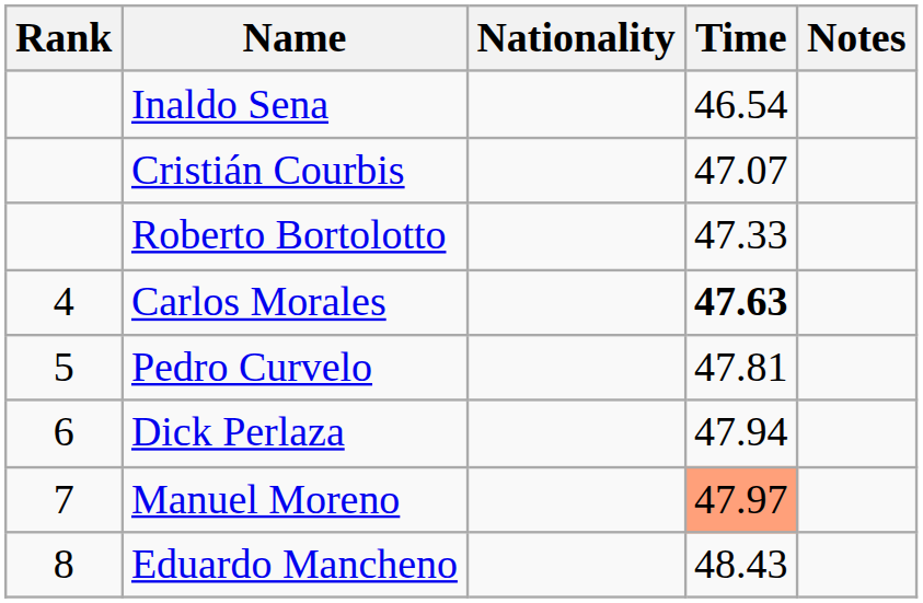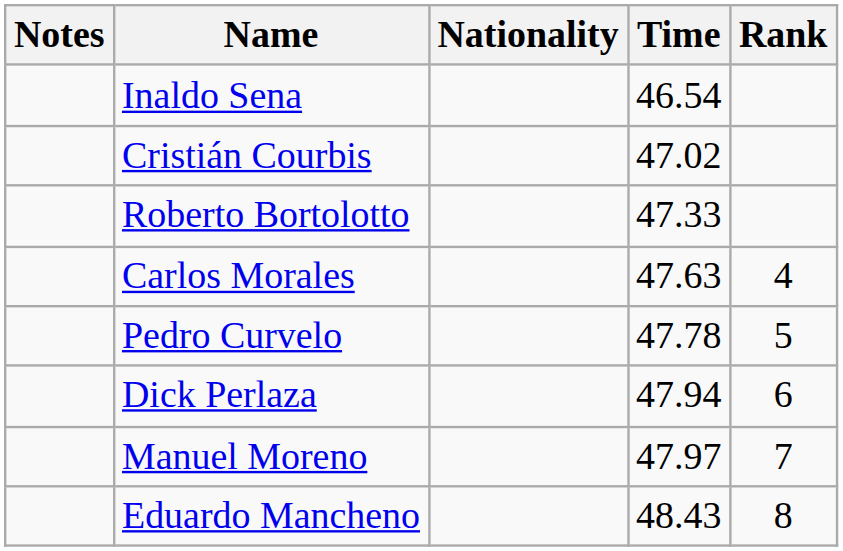columns swapped: Rank <-> Notes
Cristián Courbis | Time: 47.07 -> 47.02
Carlos Morales | Time: bold -> normal
Pedro Curvelo | Time: 47.81 -> 47.78
Manuel Moreno | Time: lightsalmon background -> no background
